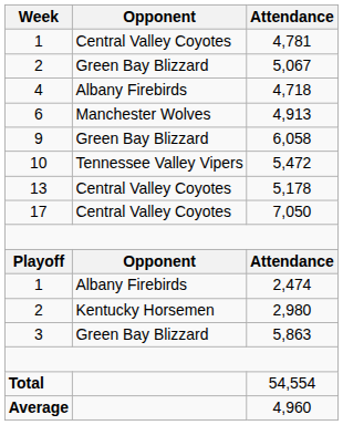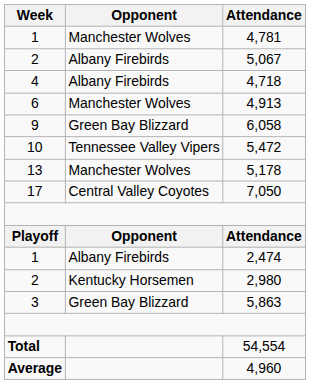4,781 | Opponent: Central Valley Coyotes -> Manchester Wolves
5,067 | Opponent: Green Bay Blizzard -> Albany Firebirds
5,178 | Opponent: Central Valley Coyotes -> Manchester Wolves
